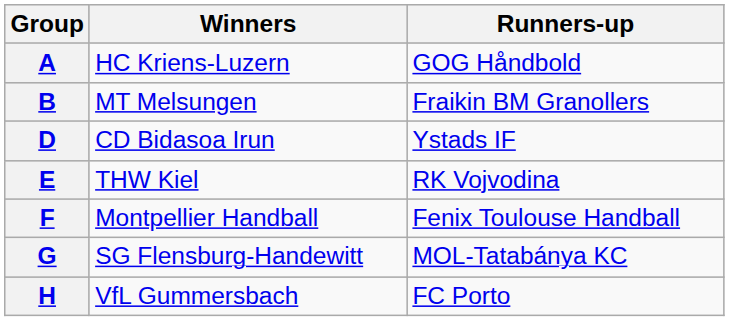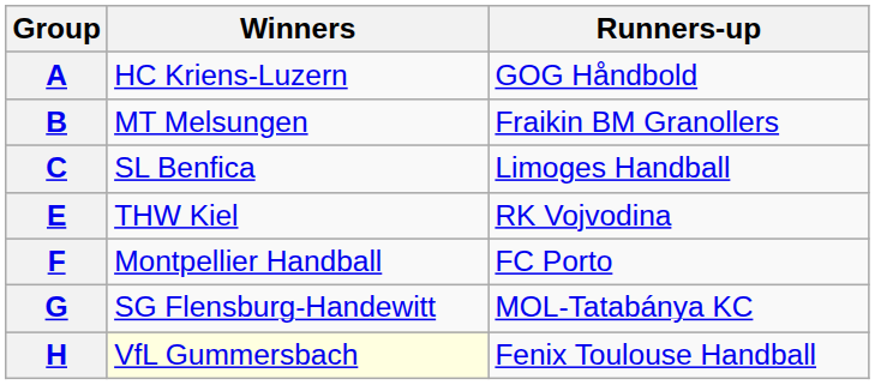+ row: C | SL Benfica | Limoges Handball
- row: D | CD Bidasoa Irun | Ystads IF
F | Runners-up: Fenix Toulouse Handball -> FC Porto
H | Winners: no background -> lightyellow background
H | Runners-up: FC Porto -> Fenix Toulouse Handball
